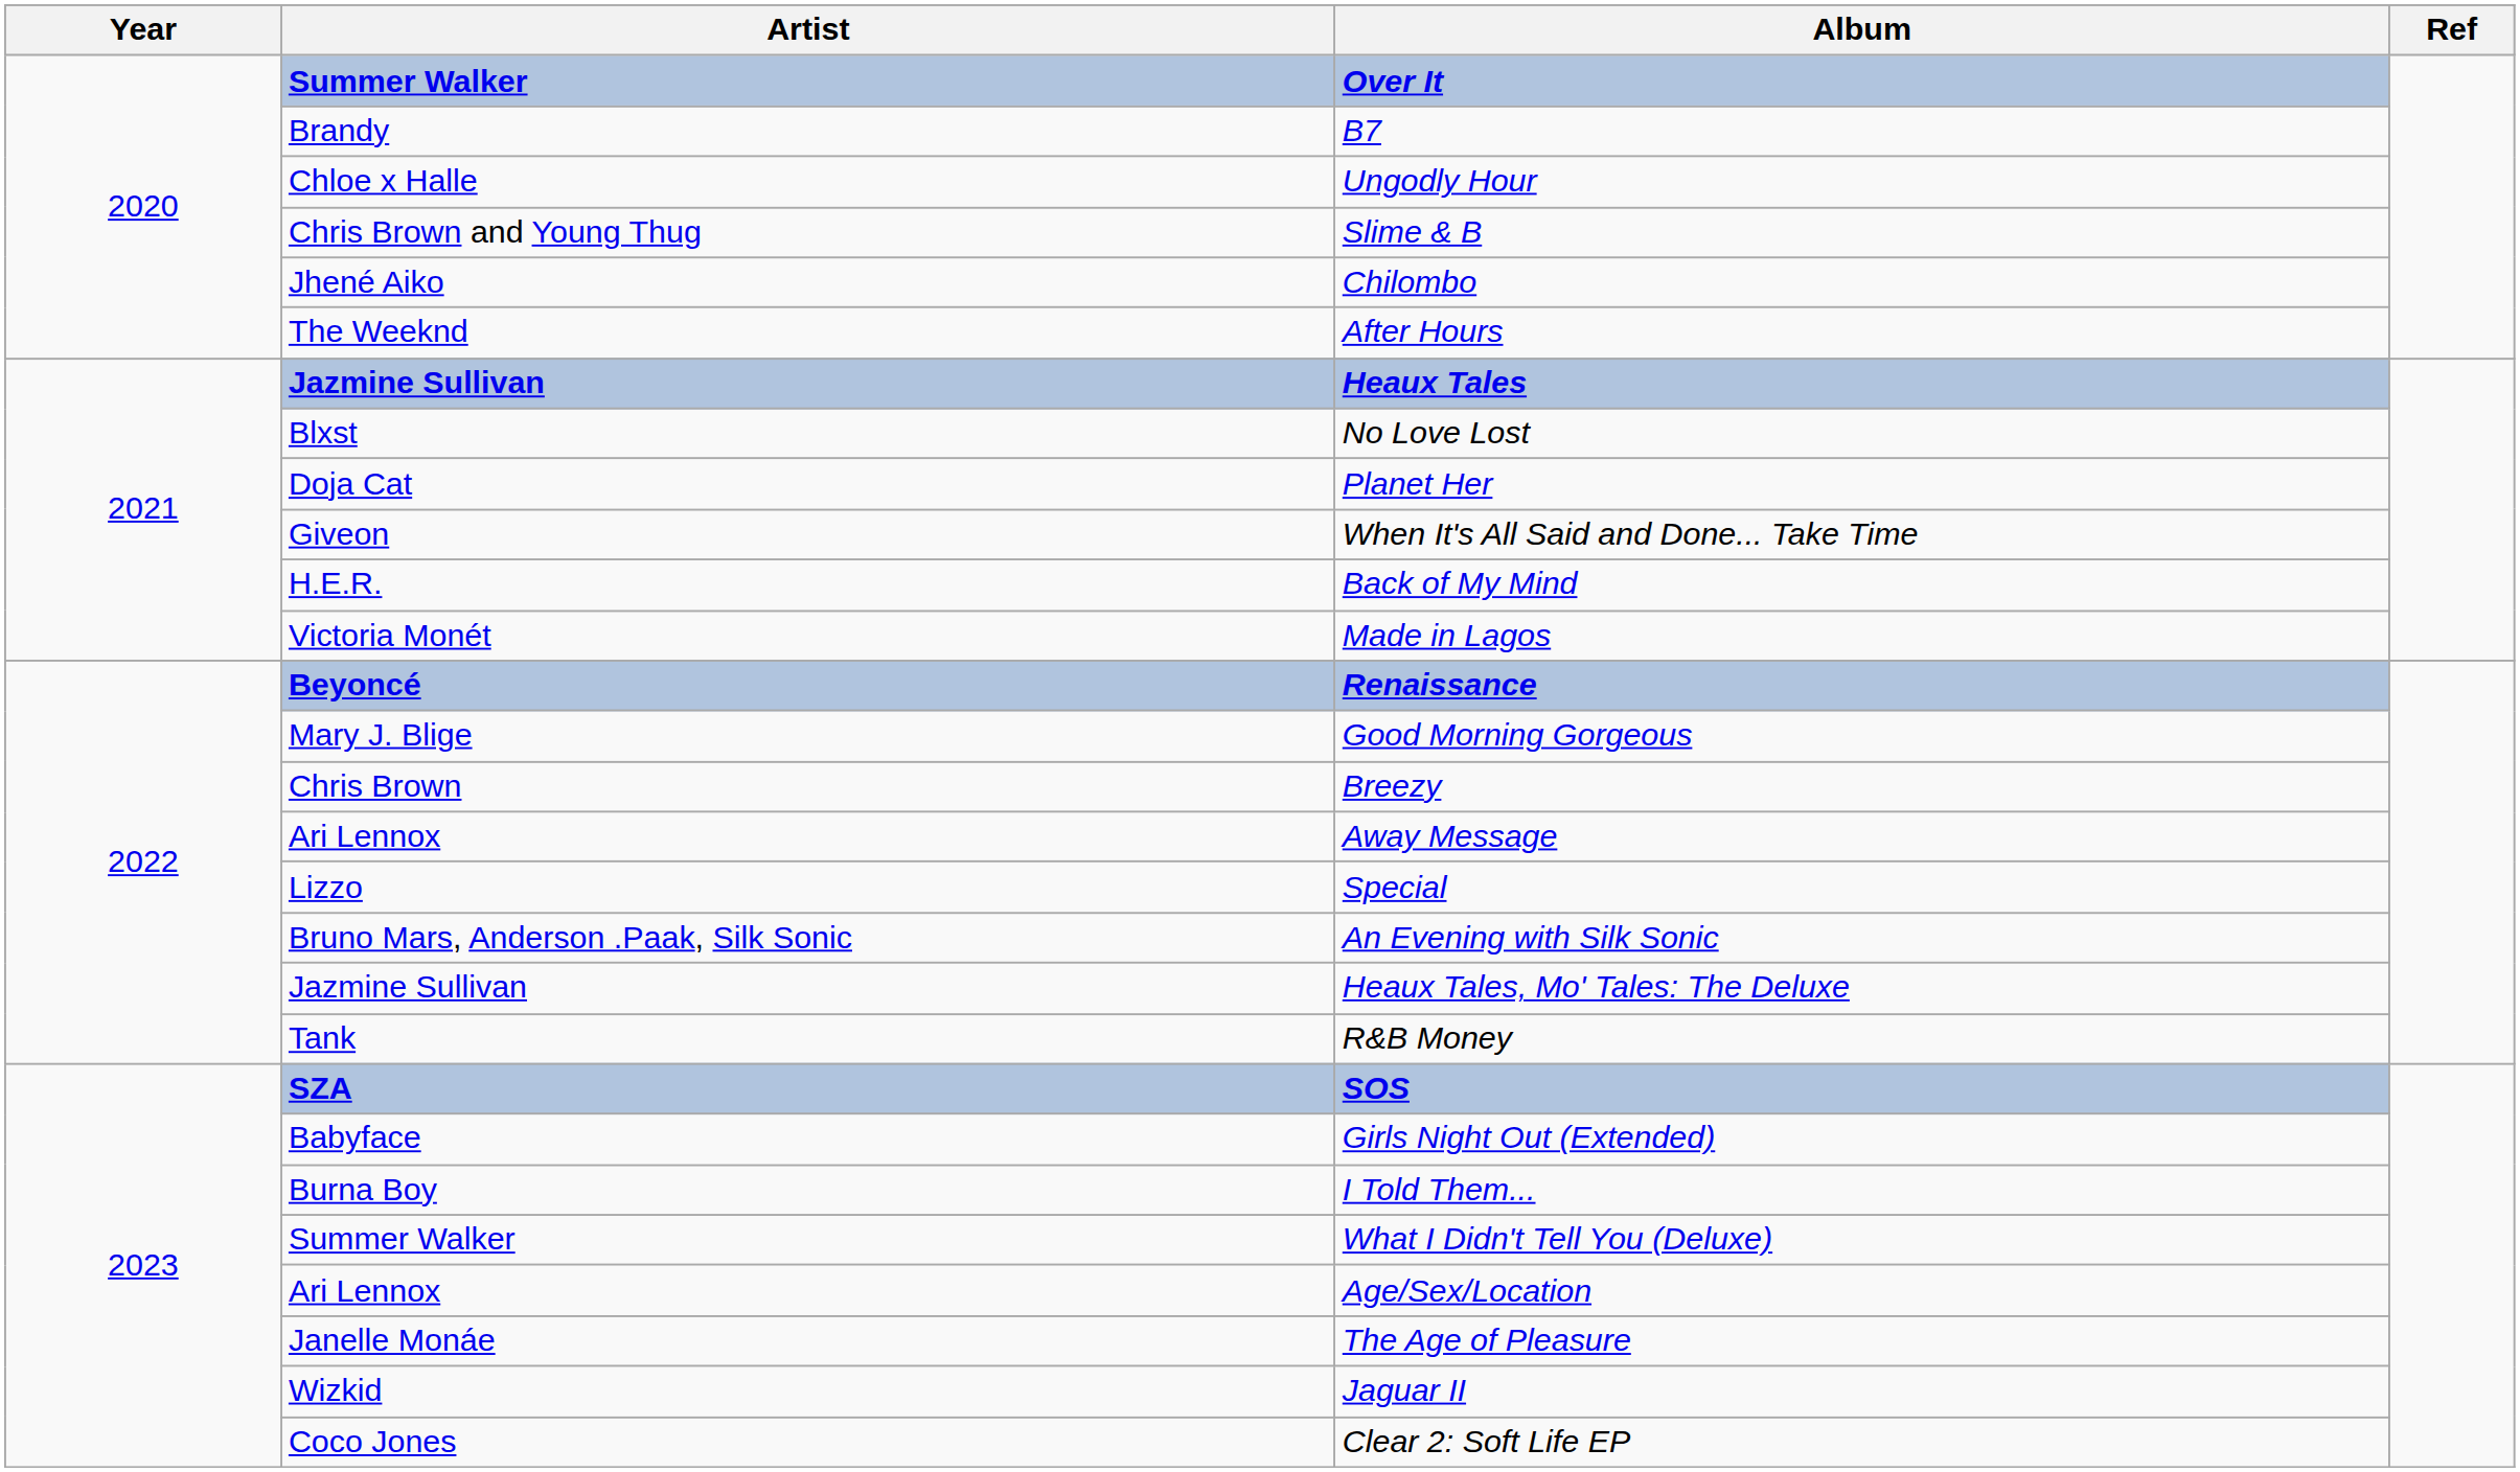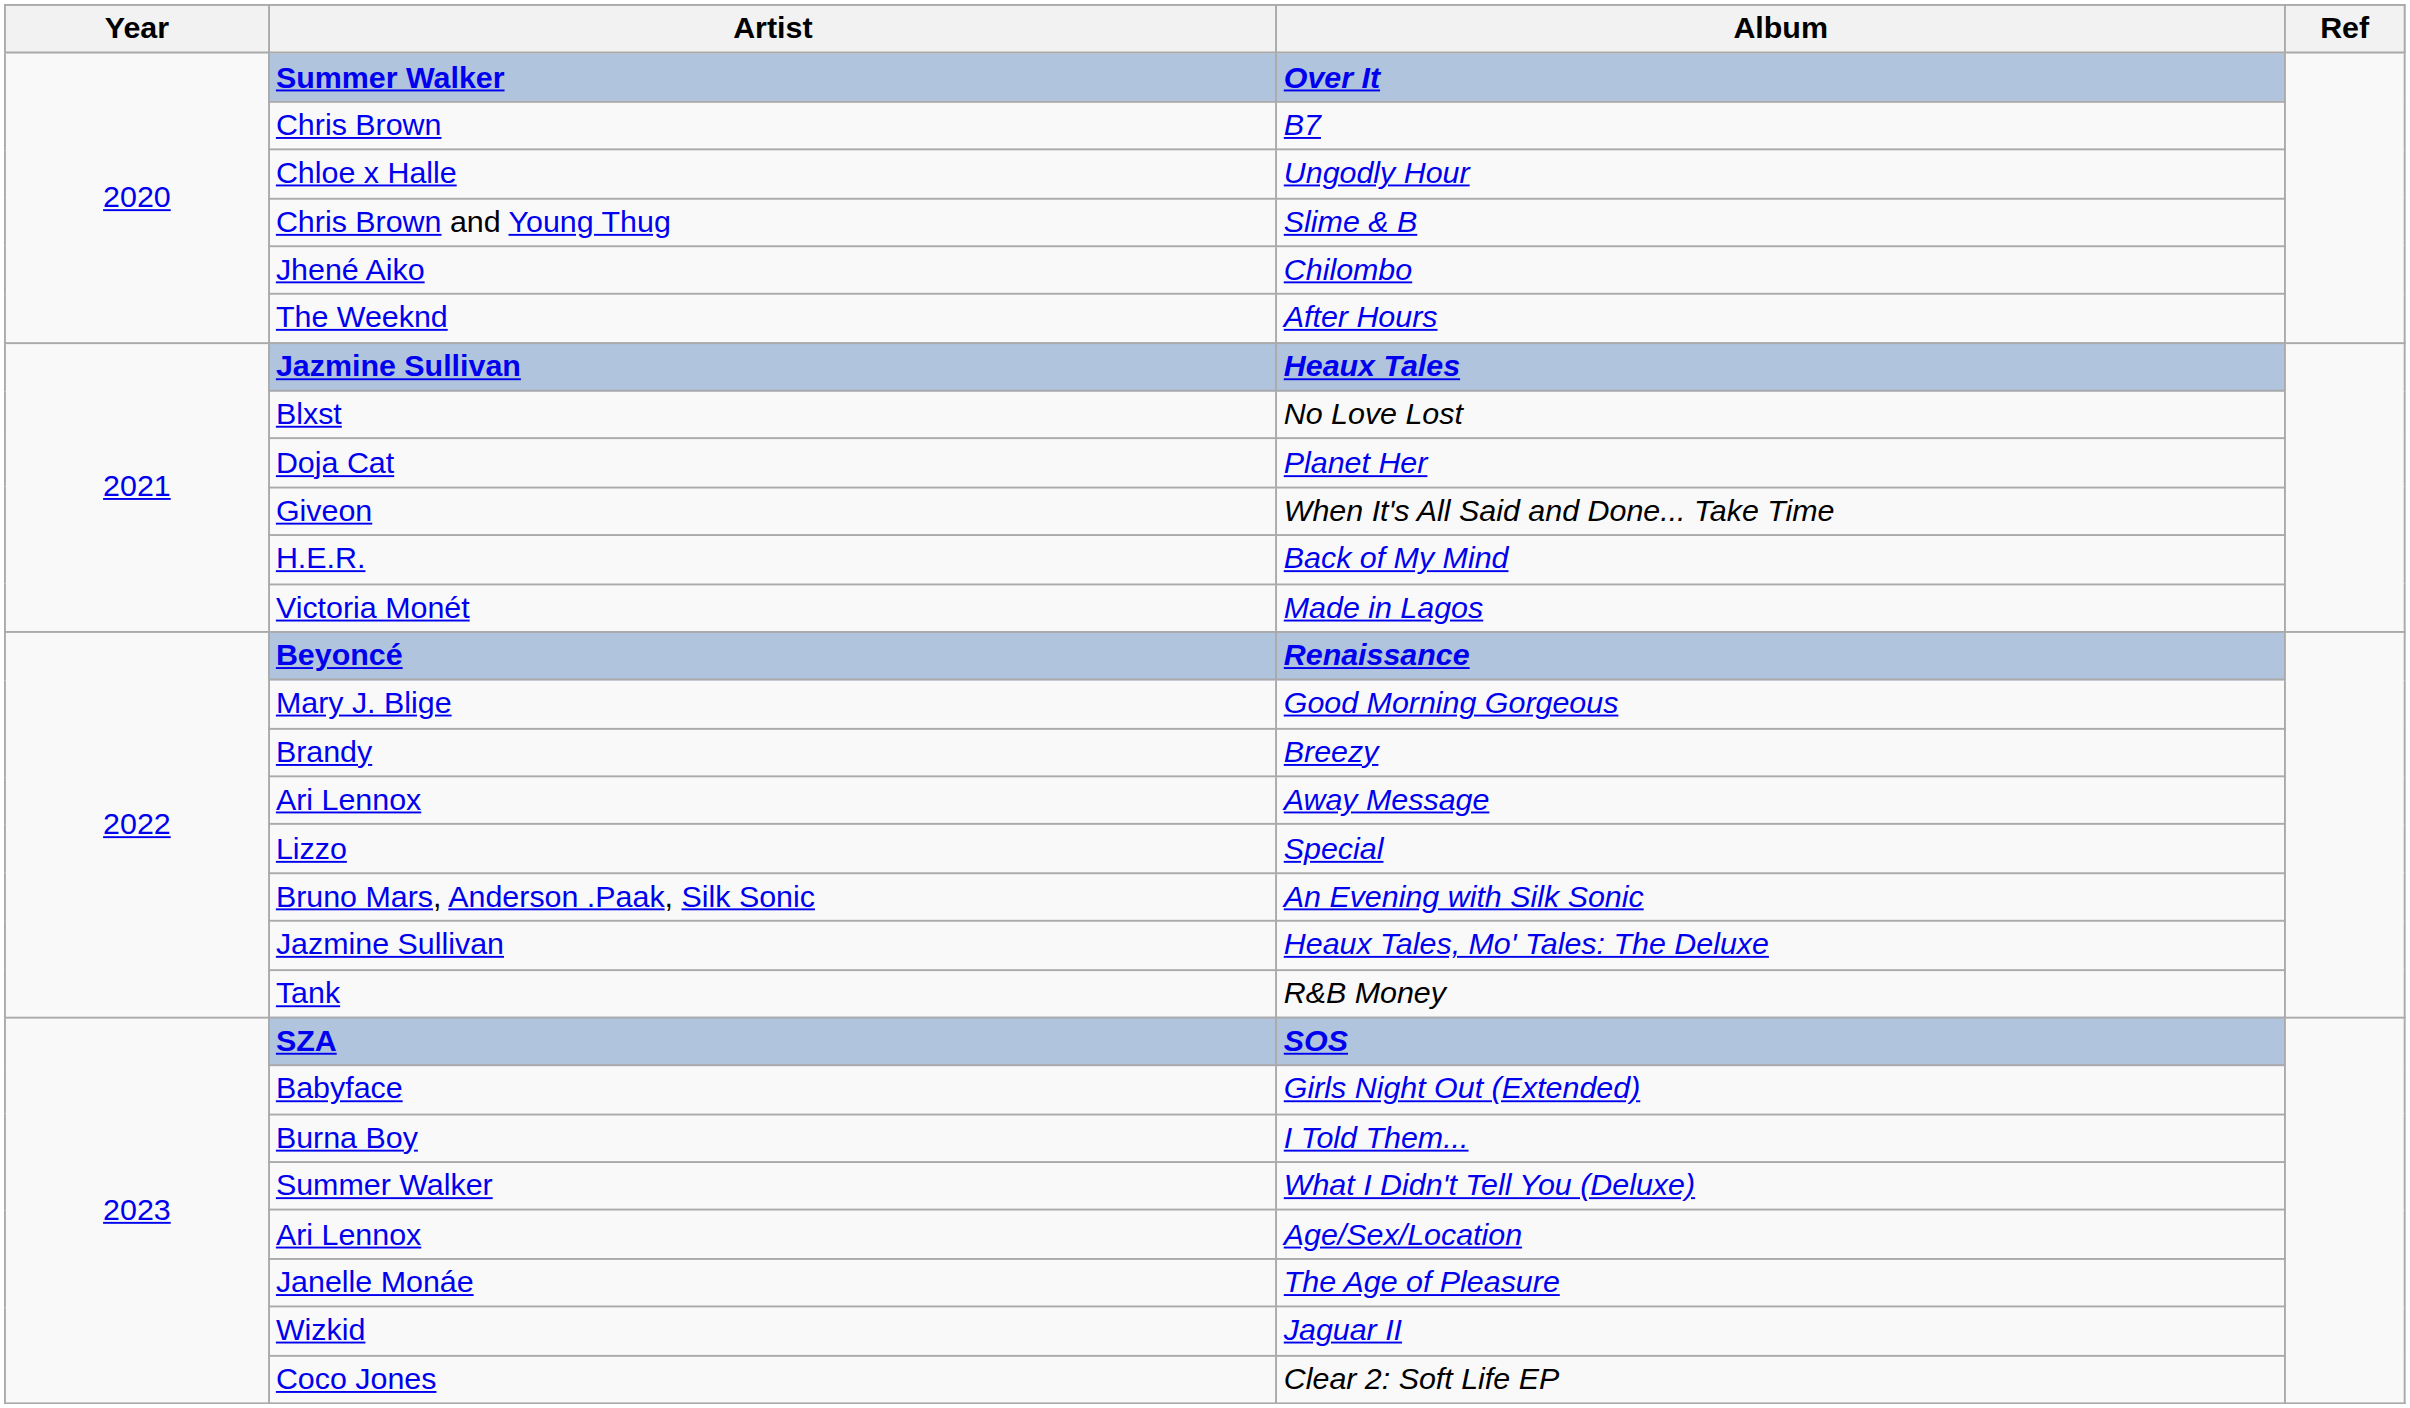B7 | Artist: Brandy -> Chris Brown
Breezy | Artist: Chris Brown -> Brandy
